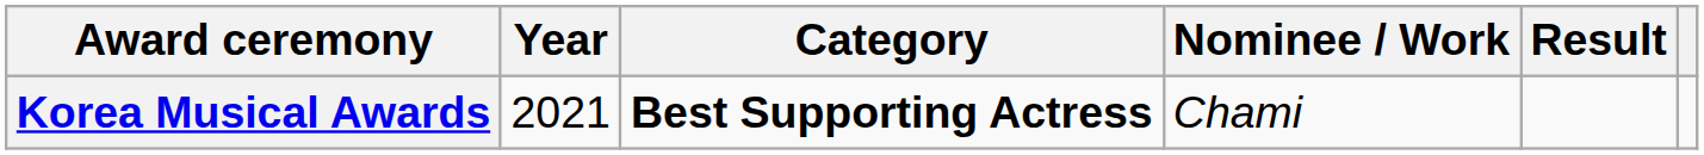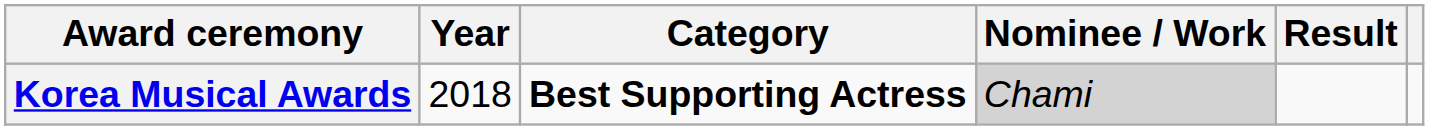Korea Musical Awards | Year: 2021 -> 2018
Korea Musical Awards | Nominee / Work: no background -> lightgrey background
